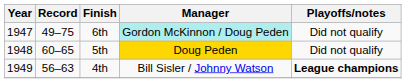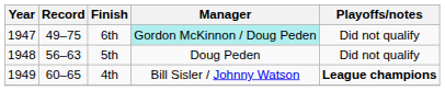5th | Record: 60–65 -> 56–63
5th | Manager: gold background -> no background
4th | Record: 56–63 -> 60–65
